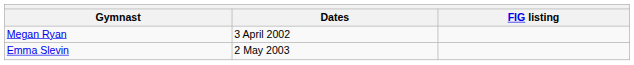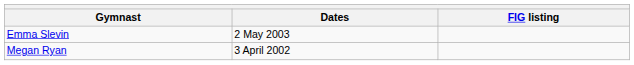rows swapped: Megan Ryan <-> Emma Slevin
